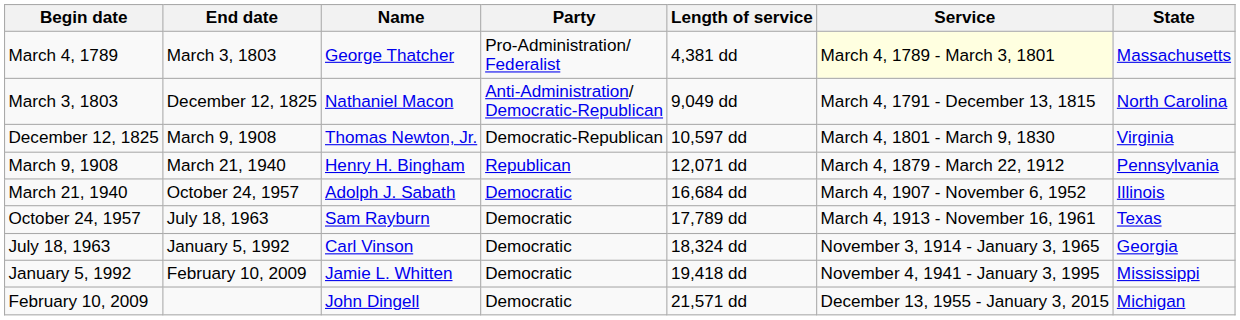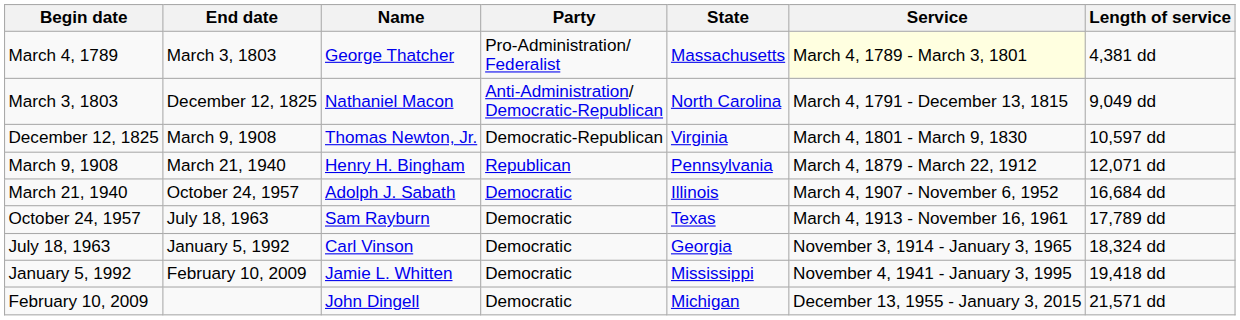columns swapped: State <-> Length of service
